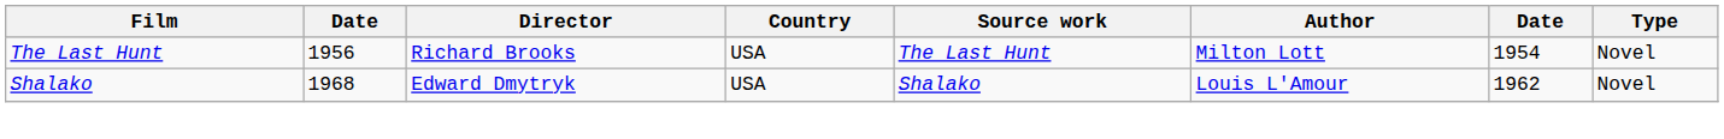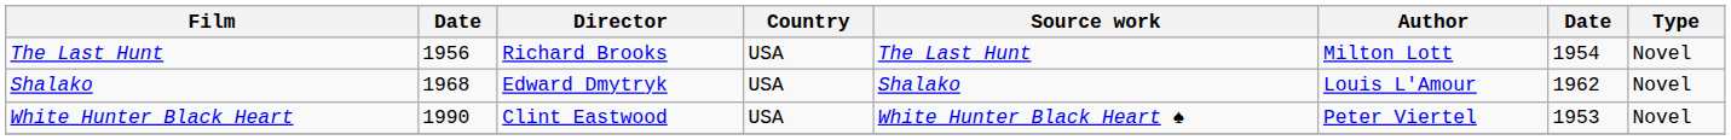+ row: White Hunter Black Heart | 1990 | Clint Eastwood | USA | White Hunter Black Heart ♠ | Peter Viertel | 1953 | Novel
